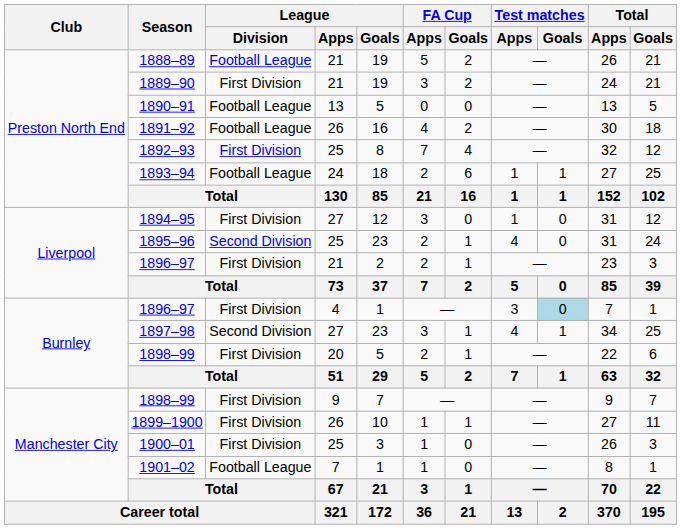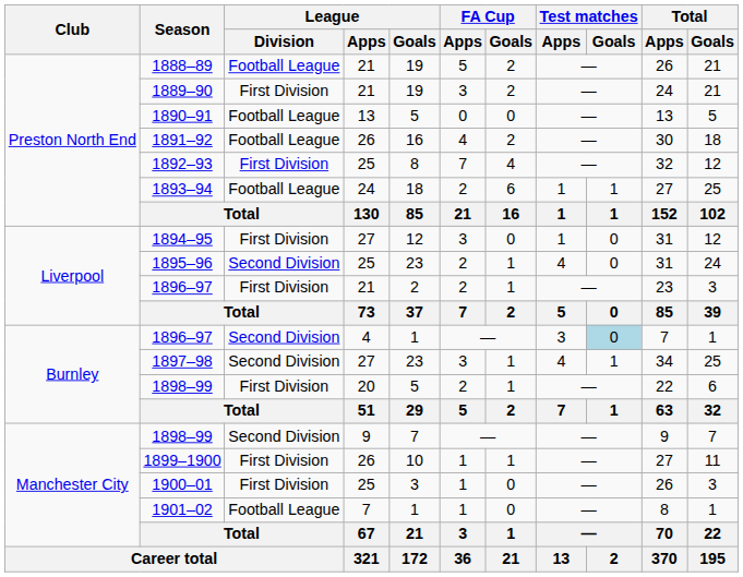1896–97 / 4 | League / Division: First Division -> Second Division
1898–99 / 9 | League / Division: First Division -> Second Division
